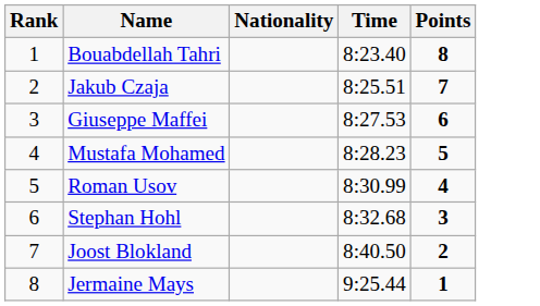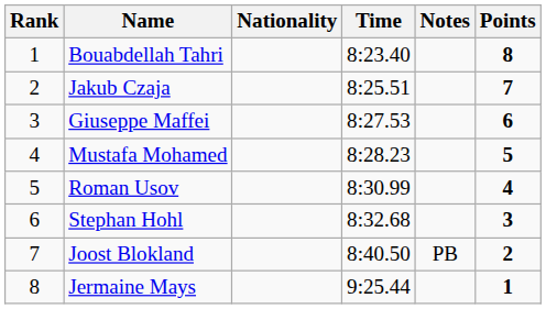+ column: Notes | PB
